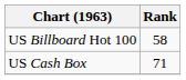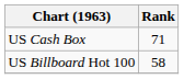rows swapped: US Billboard Hot 100 <-> US Cash Box
